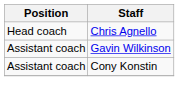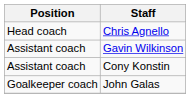+ row: Goalkeeper coach | John Galas
